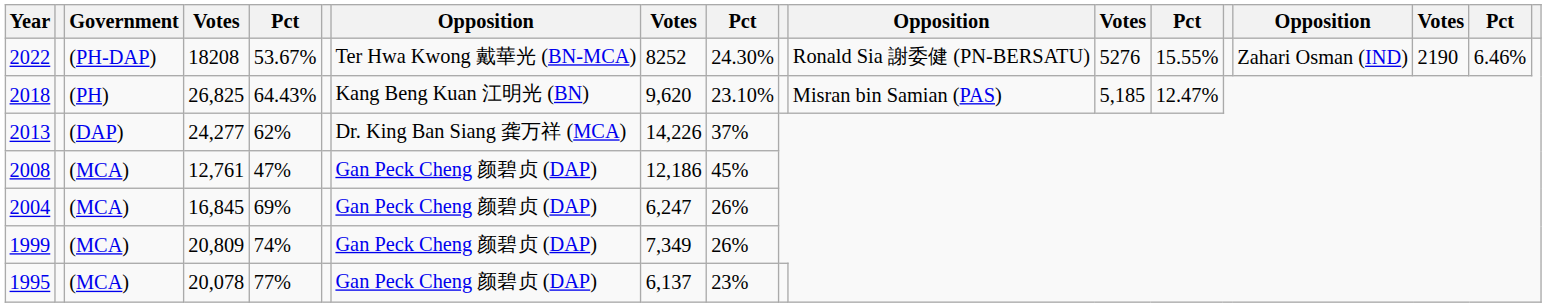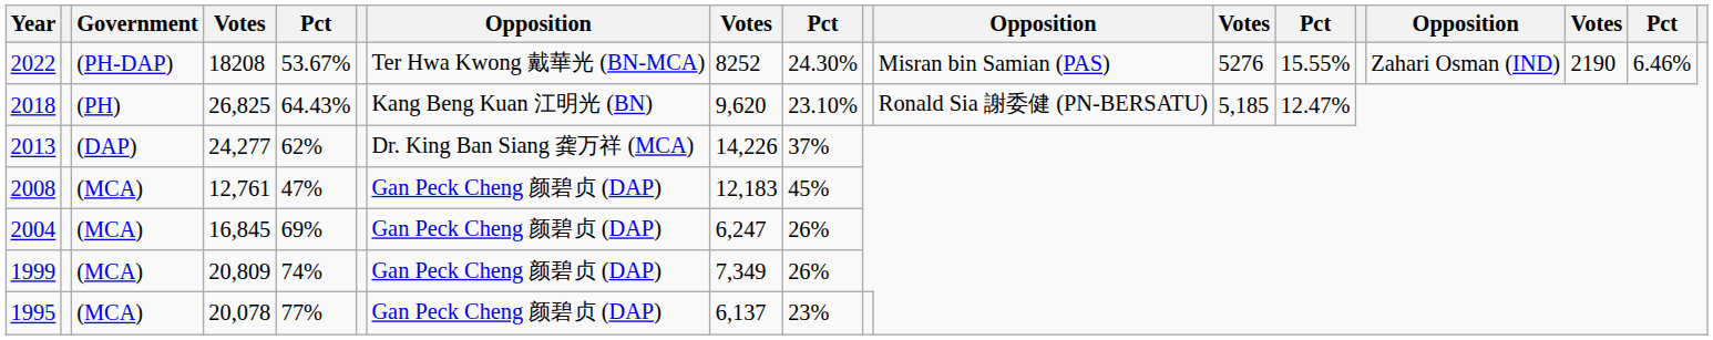2022 | column 11: Ronald Sia 謝委健 (PN-BERSATU) -> Misran bin Samian (PAS)
2018 | column 11: Misran bin Samian (PAS) -> Ronald Sia 謝委健 (PN-BERSATU)
2008 | column 8: 12,186 -> 12,183
